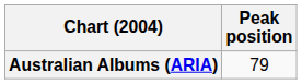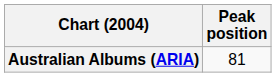Australian Albums (ARIA) | Peak position: 79 -> 81
